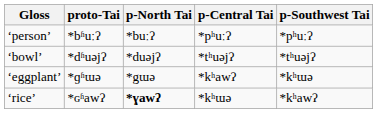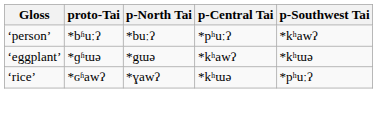‘person’ | p-Southwest Tai: *pʰuːʔ -> *kʰawʔ
- row: ‘bowl’ | *dʱuəjʔ | *duəjʔ | *tʰuəjʔ | *tʰuəjʔ
‘rice’ | p-North Tai: bold -> normal
‘rice’ | p-Southwest Tai: *kʰawʔ -> *pʰuːʔ
